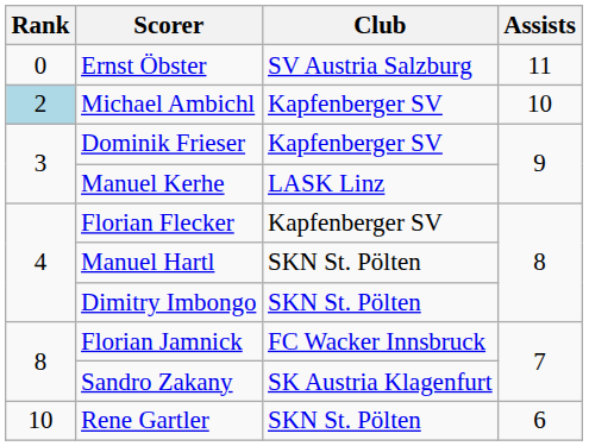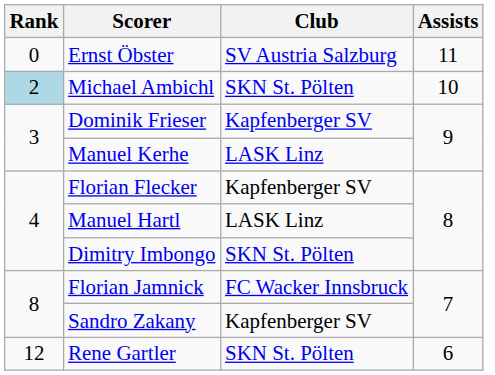Michael Ambichl | Club: Kapfenberger SV -> SKN St. Pölten
Manuel Hartl | Club: SKN St. Pölten -> LASK Linz
Sandro Zakany | Club: SK Austria Klagenfurt -> Kapfenberger SV
Rene Gartler | Rank: 10 -> 12
